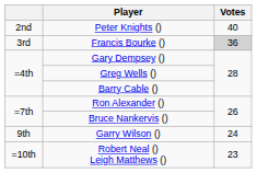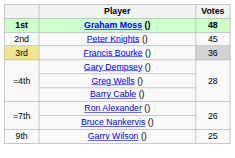+ row: 1st | Graham Moss () | 48
Peter Knights () | Votes: 40 -> 45
Francis Bourke () | column 1: no background -> khaki background
Garry Wilson () | Votes: 24 -> 25
- row: =10th | Robert Neal () Leigh Matthews () | 23
